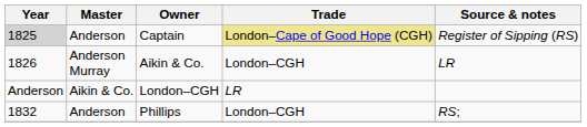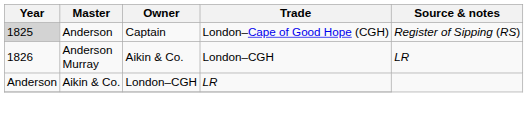Captain | Trade: khaki background -> no background
- row: 1832 | Anderson | Phillips | London–CGH | RS;
